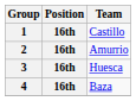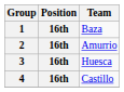1 | Team: Castillo -> Baza
4 | Team: Baza -> Castillo
